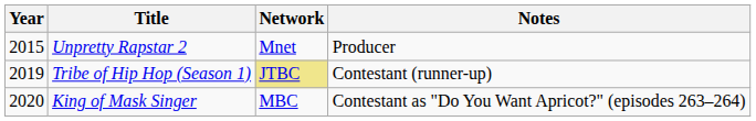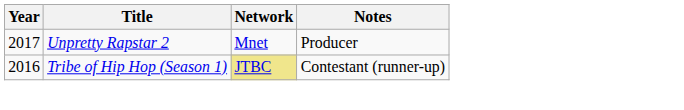Unpretty Rapstar 2 | Year: 2015 -> 2017
Tribe of Hip Hop (Season 1) | Year: 2019 -> 2016
- row: 2020 | King of Mask Singer | MBC | Contestant as "Do You Want Apricot?" (episodes 263–264)
